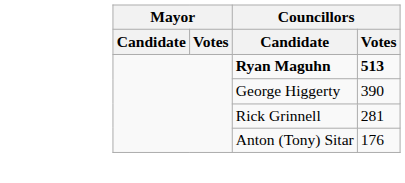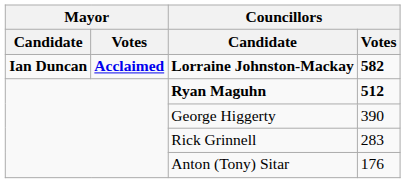+ row: Ian Duncan | Acclaimed | Lorraine Johnston-Mackay | 582
Ryan Maguhn | Councillors / Votes: 513 -> 512
Rick Grinnell | Councillors / Votes: 281 -> 283
